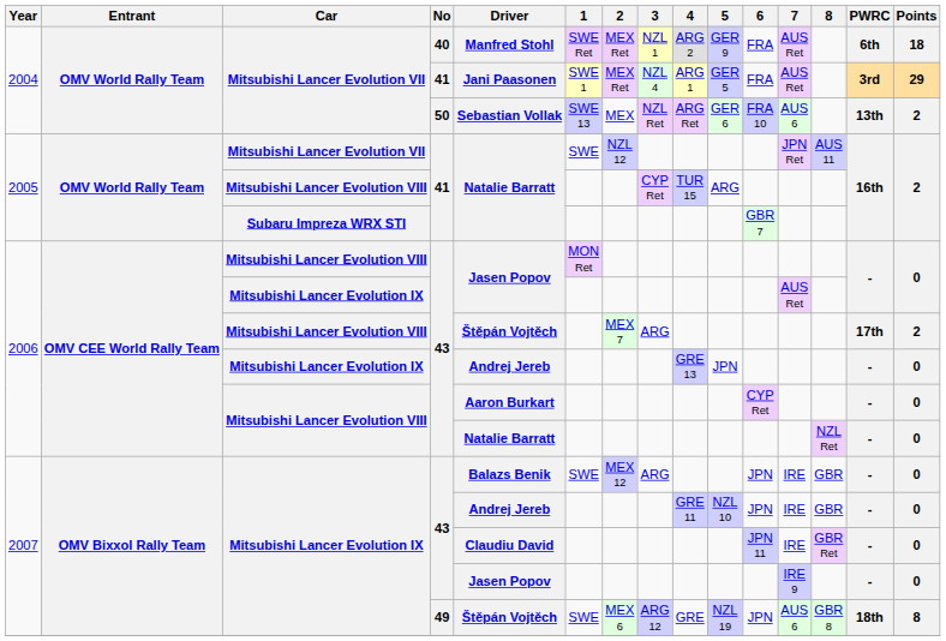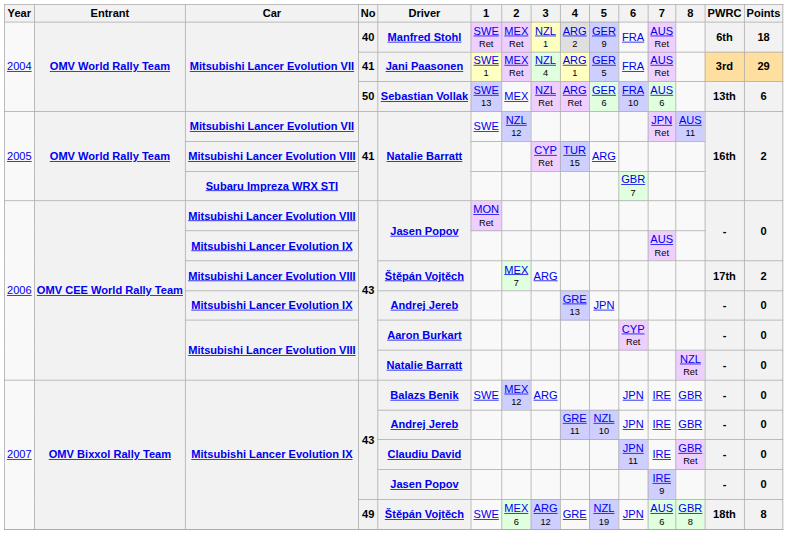50 | Points: 2 -> 6
